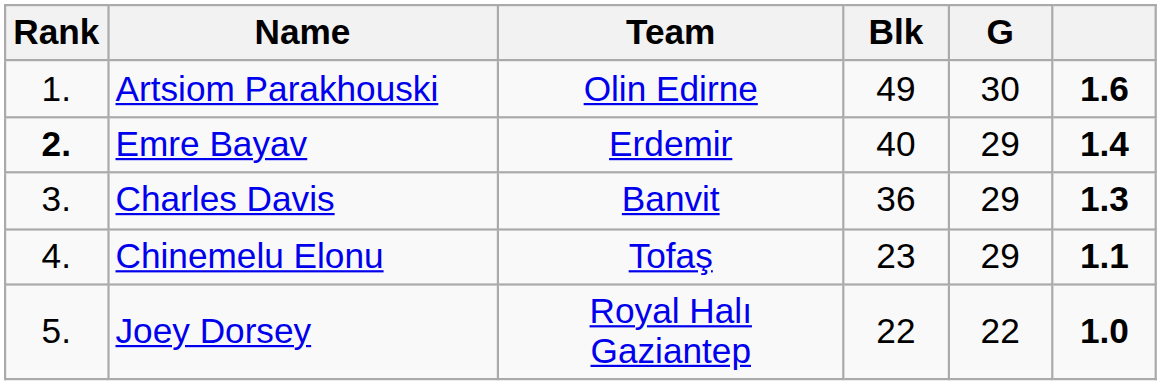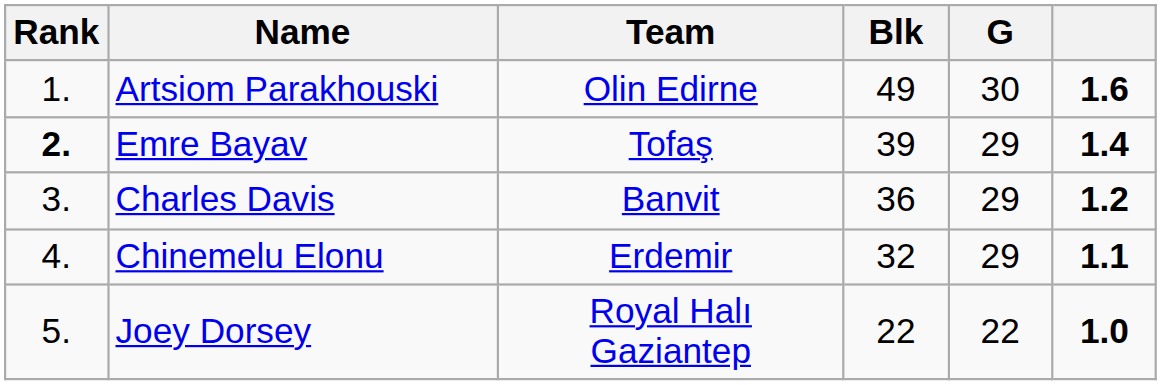Emre Bayav | Team: Erdemir -> Tofaş
Emre Bayav | Blk: 40 -> 39
Charles Davis | column 6: 1.3 -> 1.2
Chinemelu Elonu | Team: Tofaş -> Erdemir
Chinemelu Elonu | Blk: 23 -> 32
